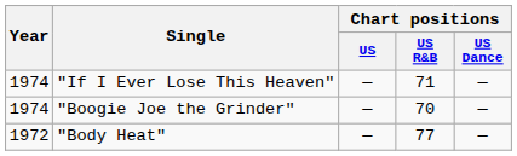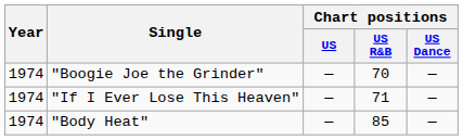rows swapped: "Boogie Joe the Grinder" <-> "If I Ever Lose This Heaven"
"Body Heat" | Year: 1972 -> 1974
"Body Heat" | Chart positions / US R&B: 77 -> 85
